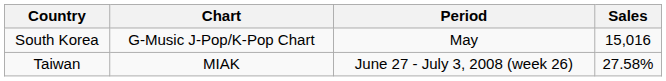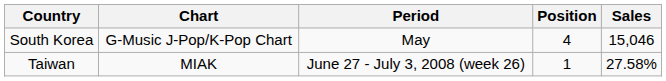+ column: Position | 4 | 1
South Korea | Sales: 15,016 -> 15,046
